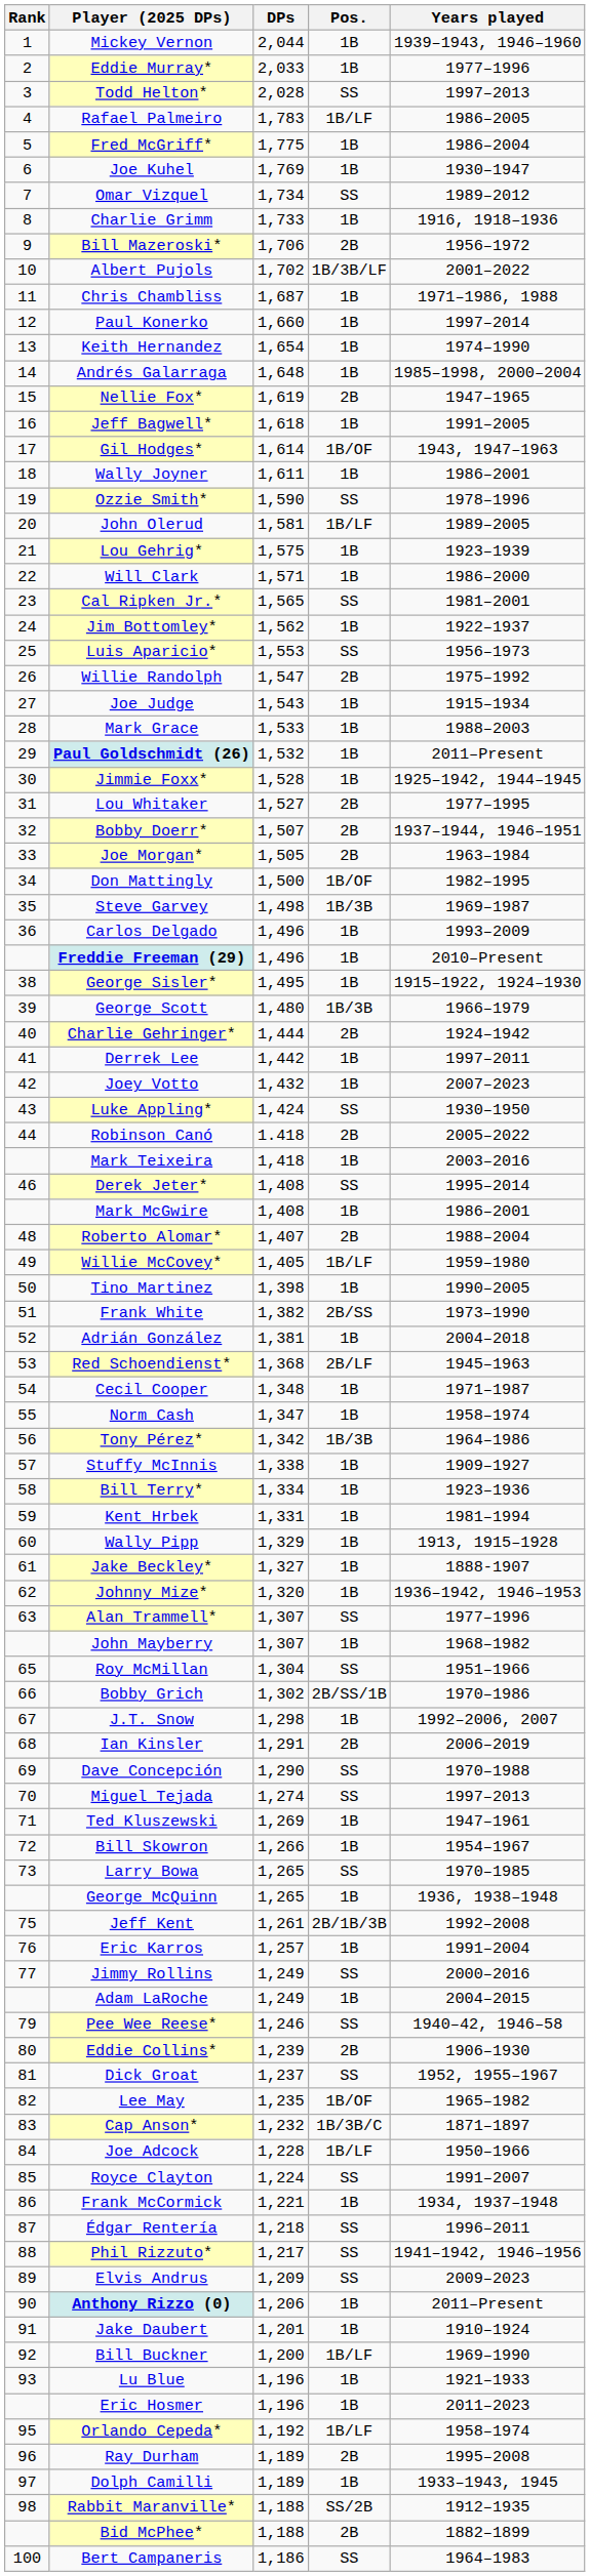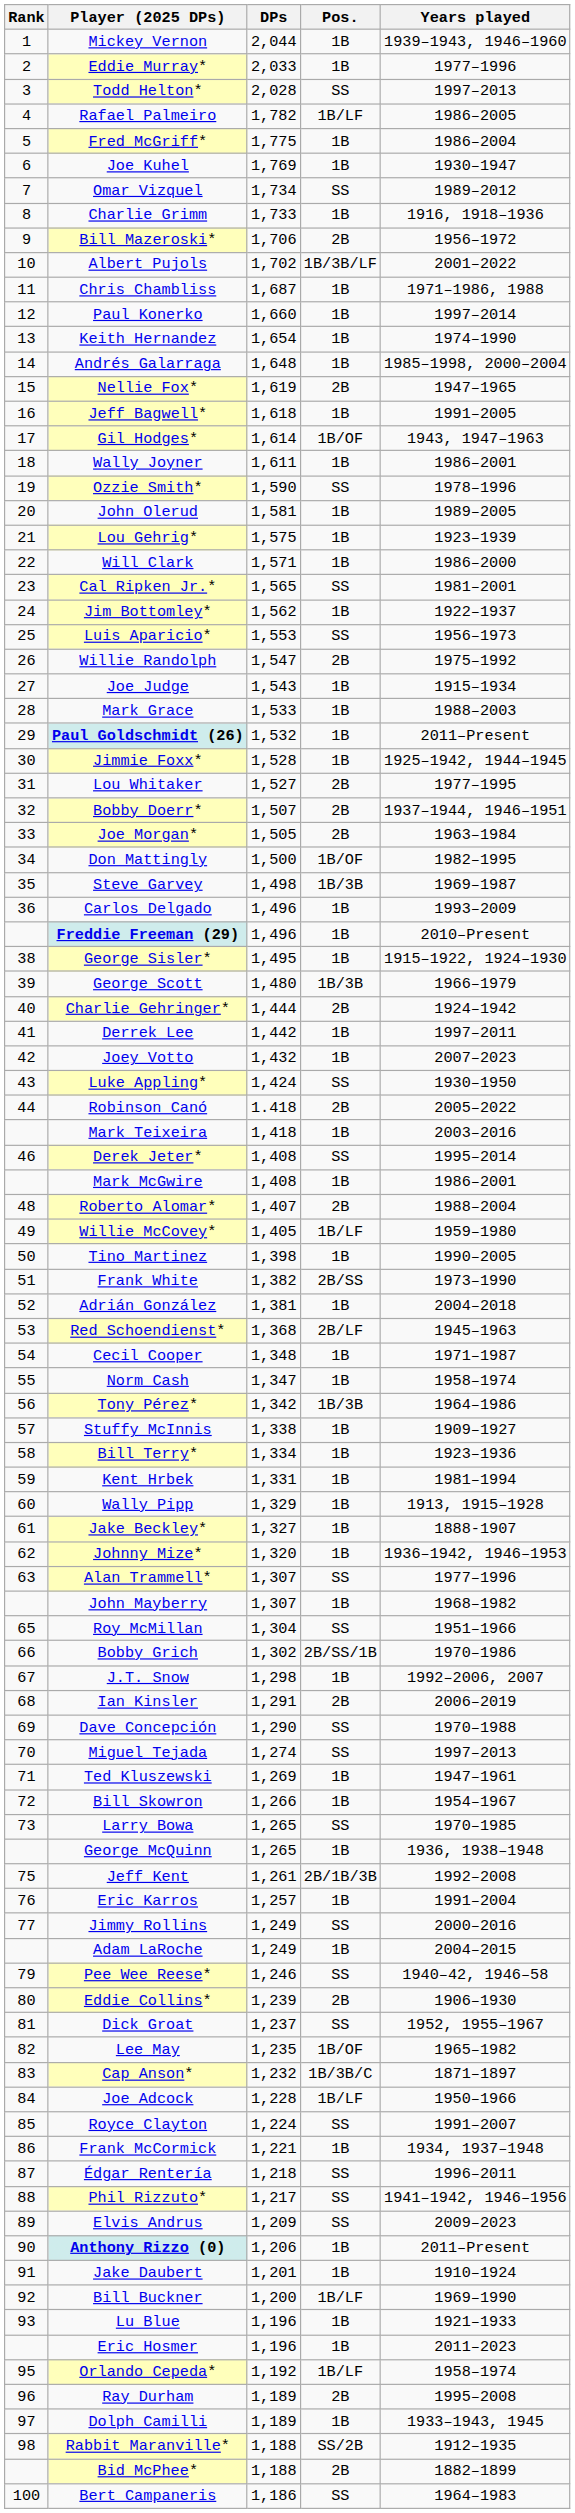Rafael Palmeiro | DPs: 1,783 -> 1,782
John Olerud | Pos.: 1B/LF -> 1B
